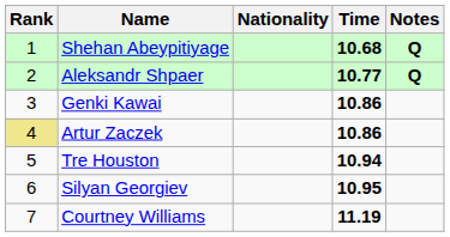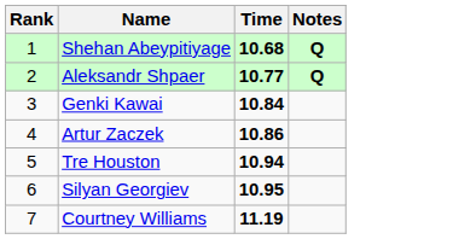- column: Nationality
Genki Kawai | Time: 10.86 -> 10.84
Artur Zaczek | Rank: khaki background -> no background
